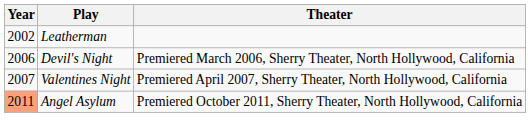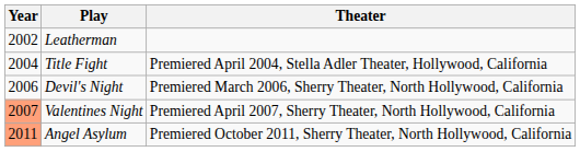+ row: 2004 | Title Fight | Premiered April 2004, Stella Adler Theater, Hollywood, California
Valentines Night | Year: no background -> lightsalmon background
